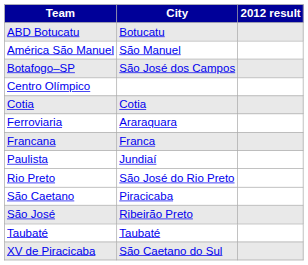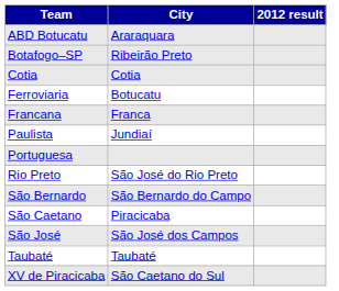ABD Botucatu | City: Botucatu -> Araraquara
- row: América São Manuel | São Manuel
Botafogo–SP | City: São José dos Campos -> Ribeirão Preto
- row: Centro Olímpico
Ferroviaria | City: Araraquara -> Botucatu
+ row: Portuguesa
+ row: São Bernardo | São Bernardo do Campo
São José | City: Ribeirão Preto -> São José dos Campos
